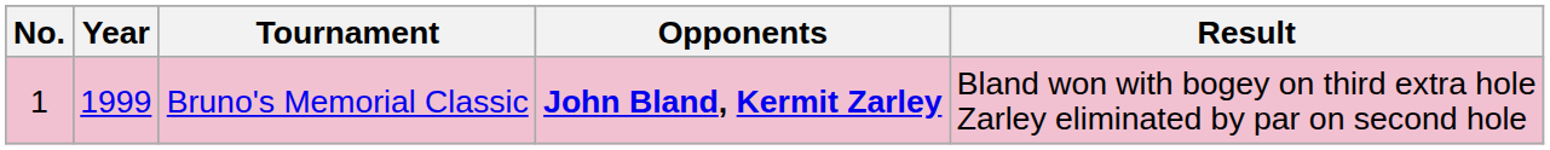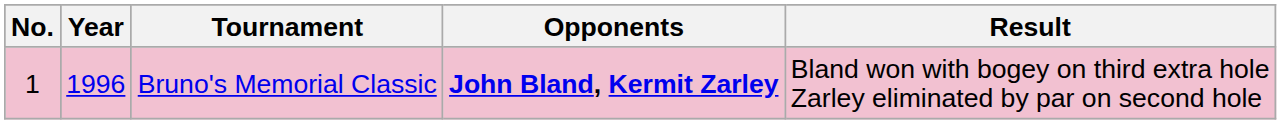Bruno's Memorial Classic | Year: 1999 -> 1996
